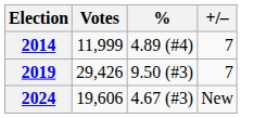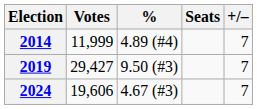+ column: Seats
2019 | Votes: 29,426 -> 29,427
2024 | +/–: New -> 7
